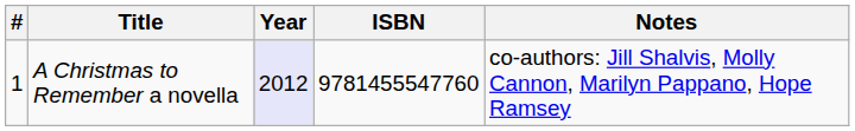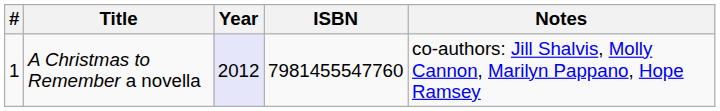A Christmas to Remember a novella | ISBN: 9781455547760 -> 7981455547760
